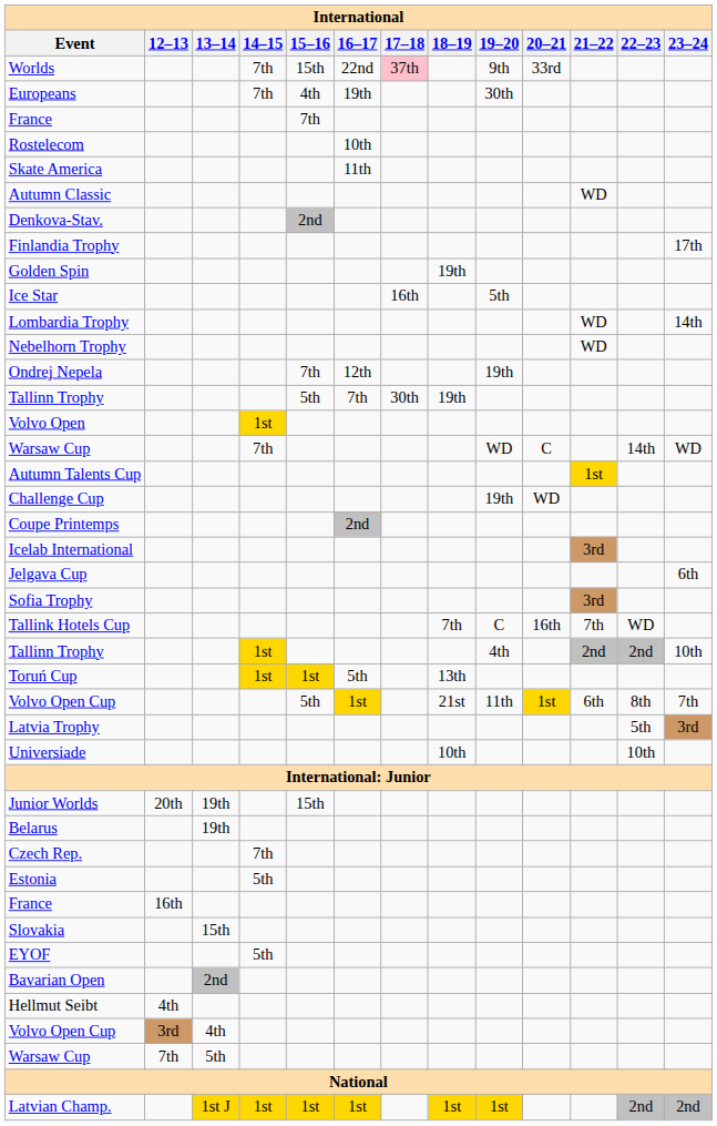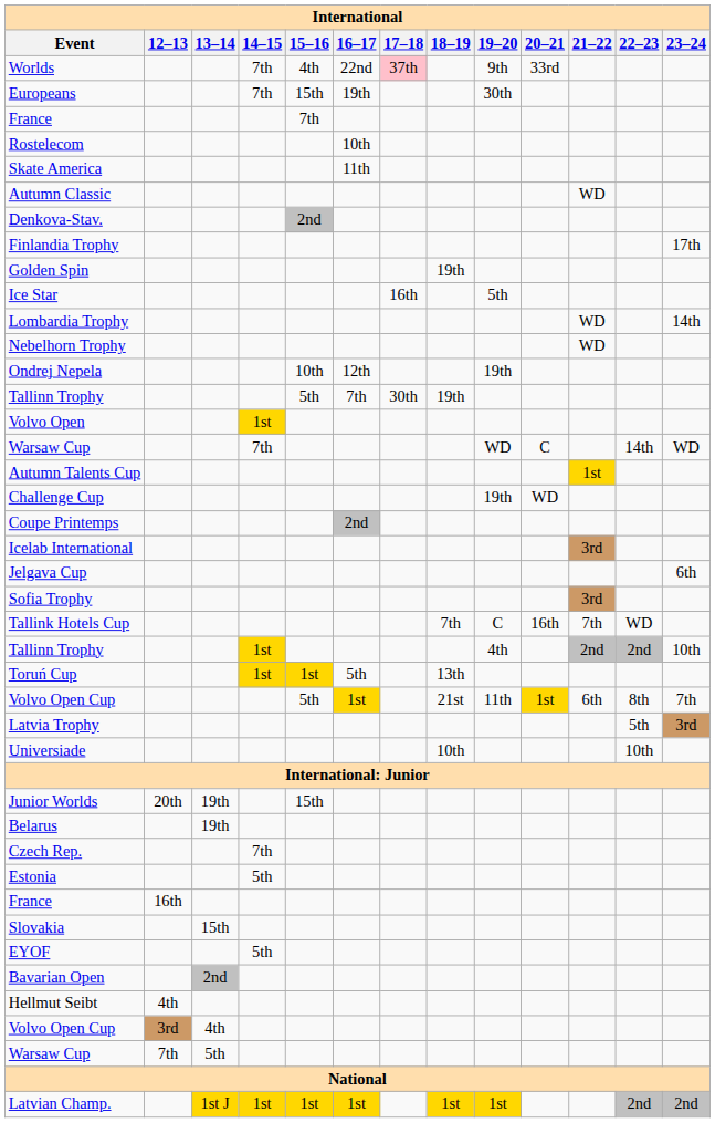Worlds | 15–16: 15th -> 4th
Europeans | 15–16: 4th -> 15th
Ondrej Nepela | 15–16: 7th -> 10th
